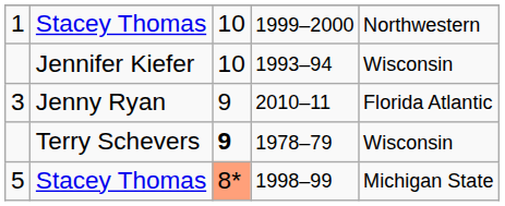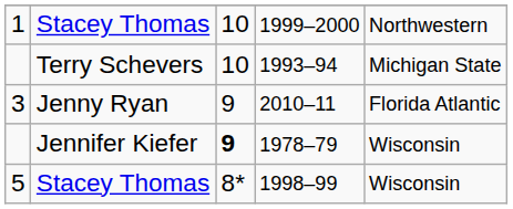1993–94 | column 2: Jennifer Kiefer -> Terry Schevers
1993–94 | column 5: Wisconsin -> Michigan State
1978–79 | column 2: Terry Schevers -> Jennifer Kiefer
1998–99 | column 3: lightsalmon background -> no background
1998–99 | column 5: Michigan State -> Wisconsin
